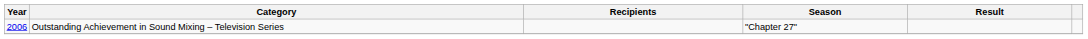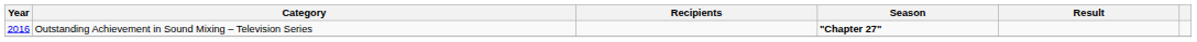Outstanding Achievement in Sound Mixing – Television Series | Year: 2006 -> 2016
Outstanding Achievement in Sound Mixing – Television Series | Season: normal -> bold
